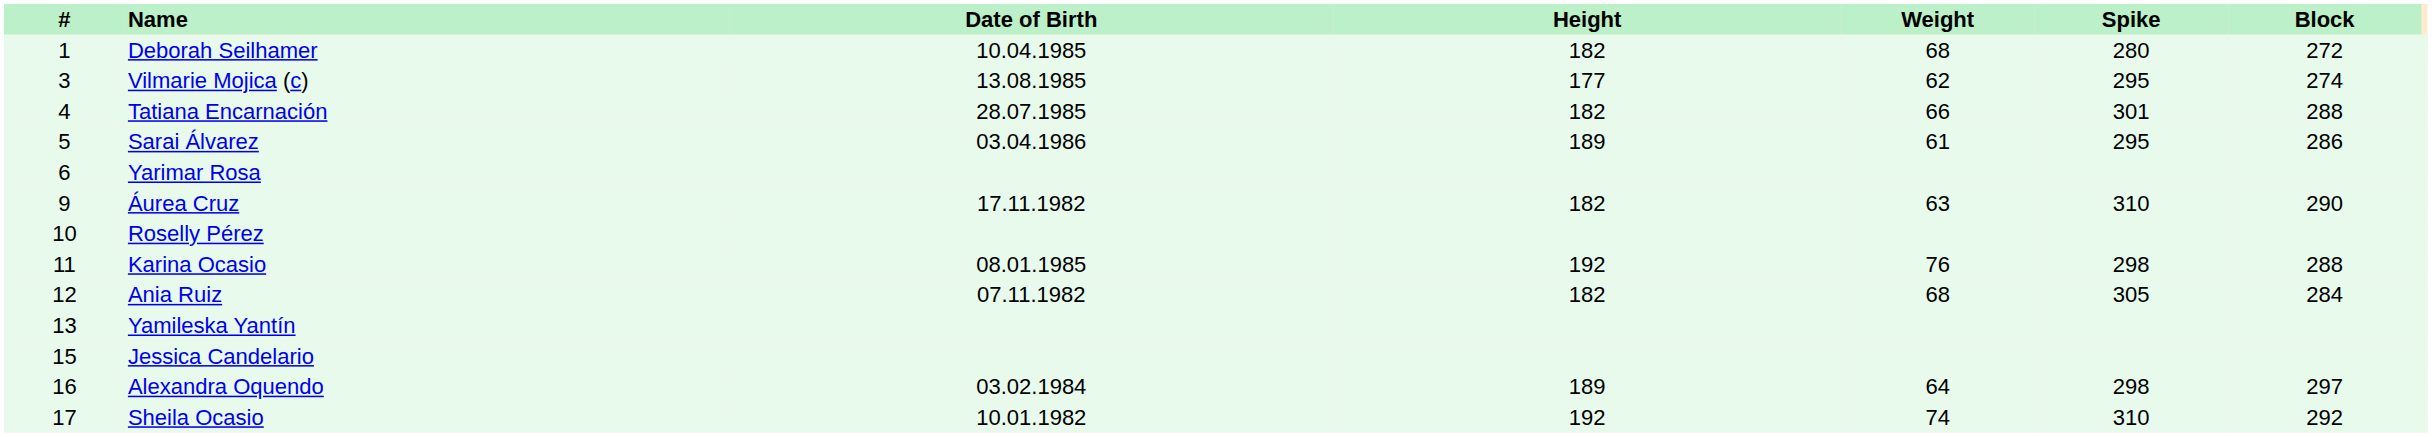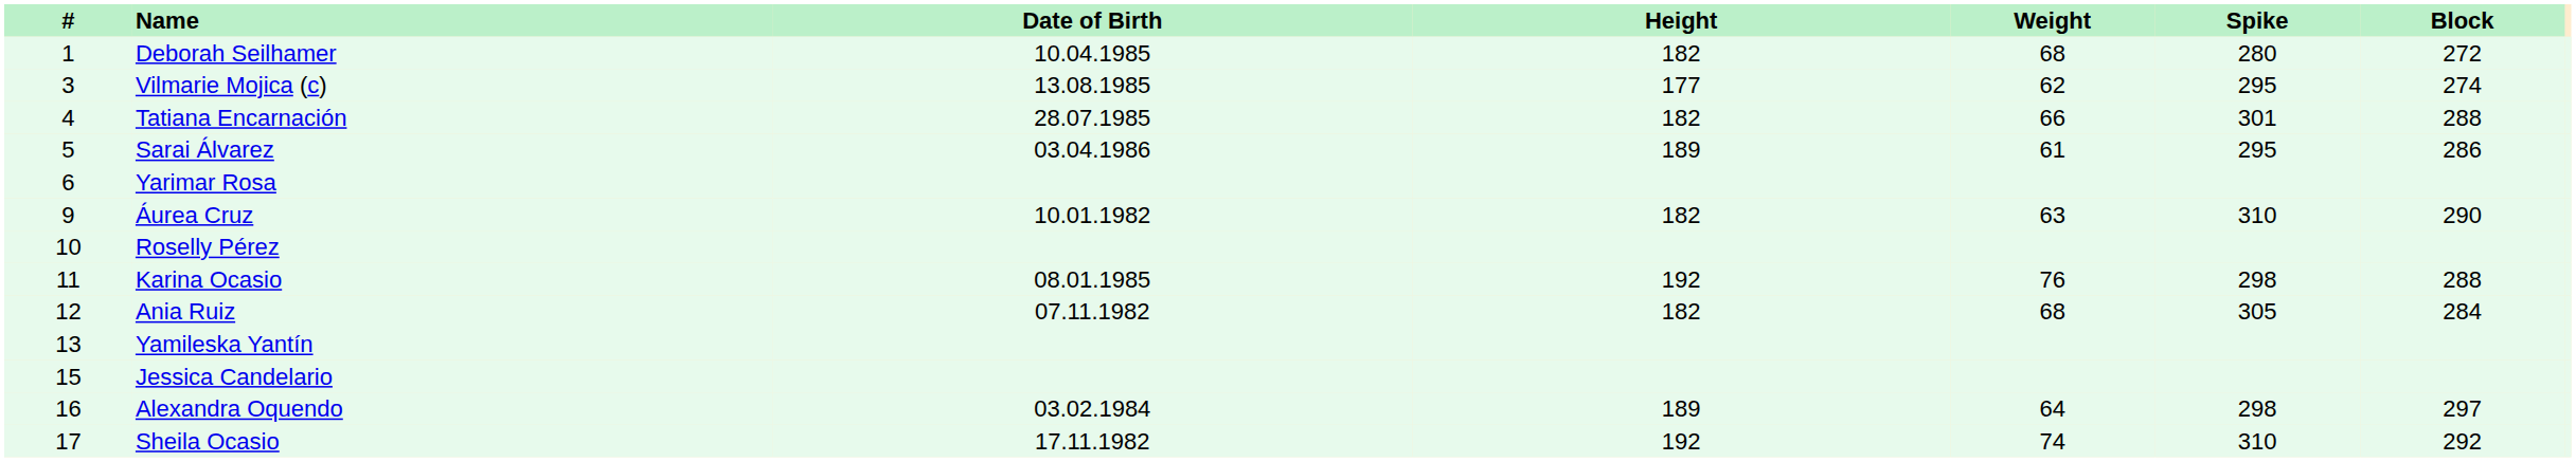Áurea Cruz | Date of Birth: 17.11.1982 -> 10.01.1982
Sheila Ocasio | Date of Birth: 10.01.1982 -> 17.11.1982
